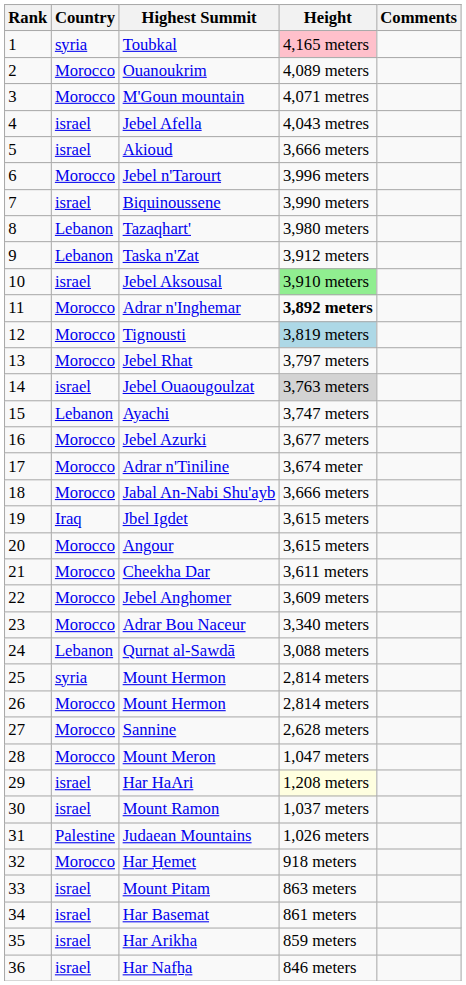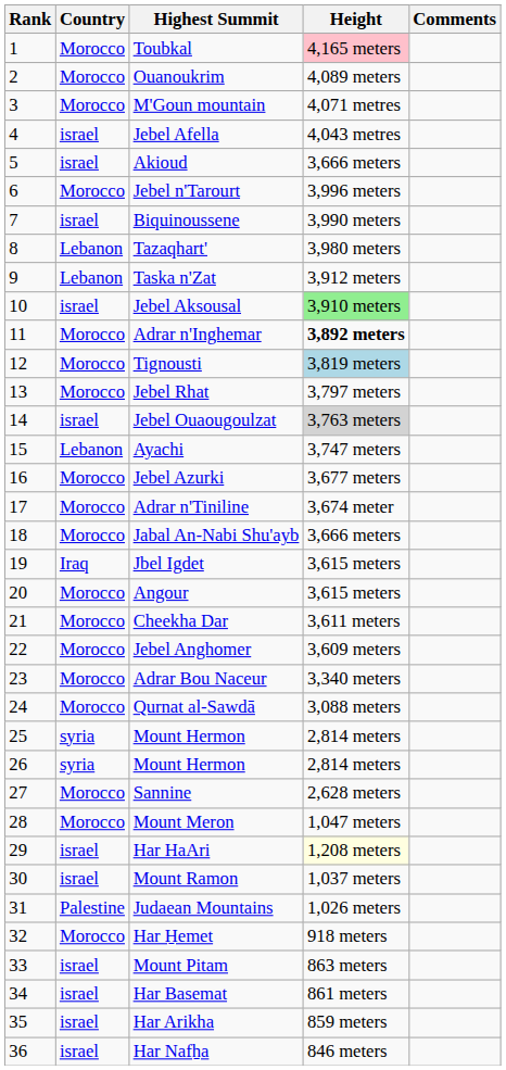Toubkal | Country: syria -> Morocco
Qurnat al-Sawdā | Country: Lebanon -> Morocco
26 / Mount Hermon | Country: Morocco -> syria
